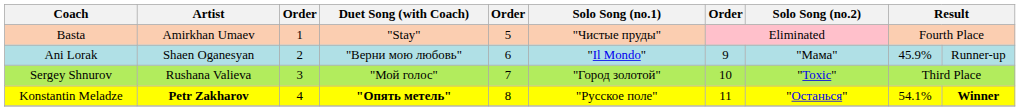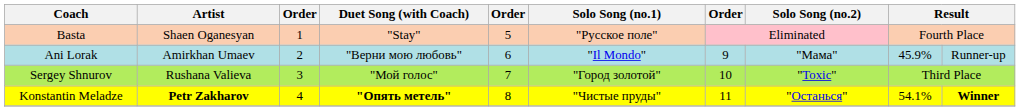Basta | Artist: Amirkhan Umaev -> Shaen Oganesyan
Basta | Solo Song (no.1): "Чистые пруды" -> "Русское поле"
Ani Lorak | Artist: Shaen Oganesyan -> Amirkhan Umaev
Konstantin Meladze | Solo Song (no.1): "Русское поле" -> "Чистые пруды"
